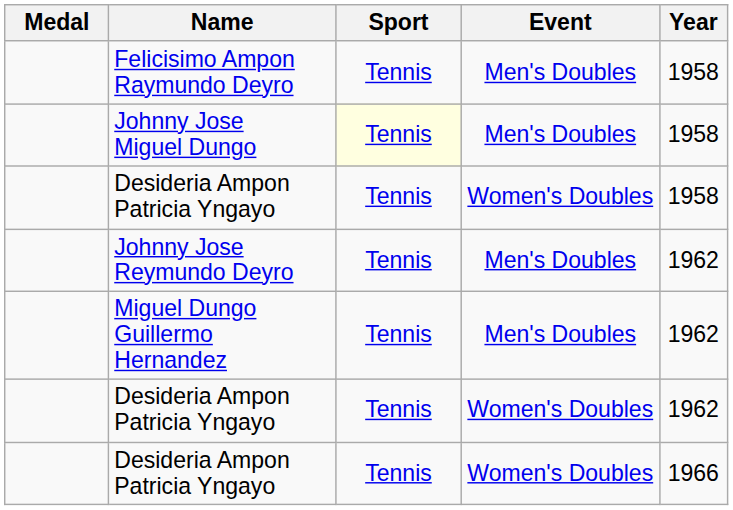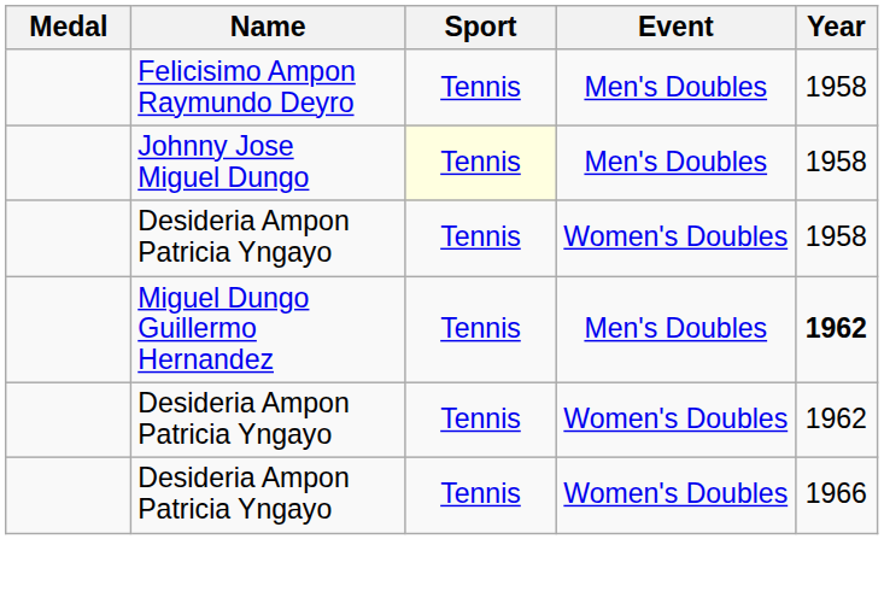- row: Johnny Jose Reymundo Deyro | Tennis | Men's Doubles | 1962
Miguel Dungo Guillermo Hernandez | Year: normal -> bold
